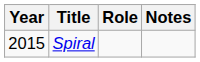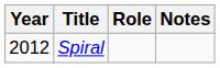Spiral | Year: 2015 -> 2012
